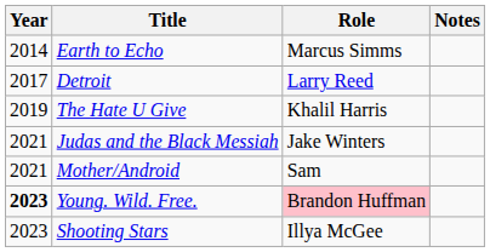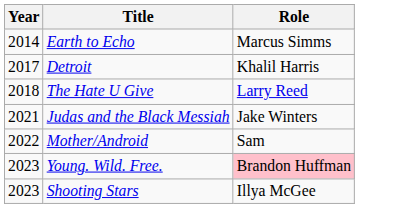- column: Notes
Detroit | Role: Larry Reed -> Khalil Harris
The Hate U Give | Year: 2019 -> 2018
The Hate U Give | Role: Khalil Harris -> Larry Reed
Mother/Android | Year: 2021 -> 2022
Young. Wild. Free. | Year: bold -> normal
